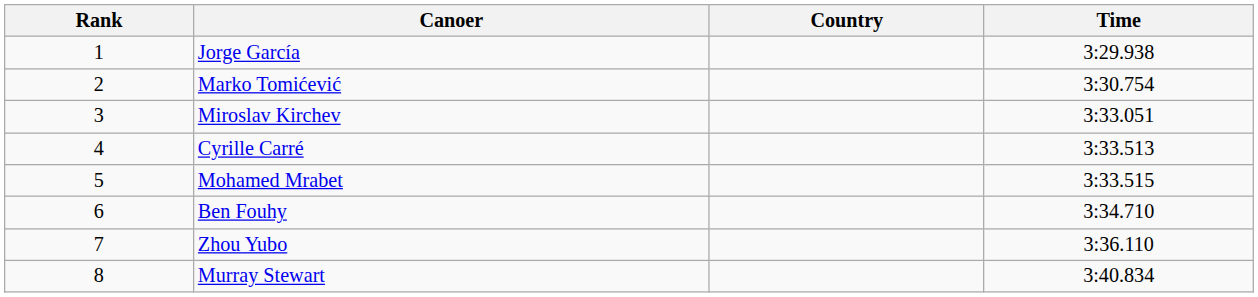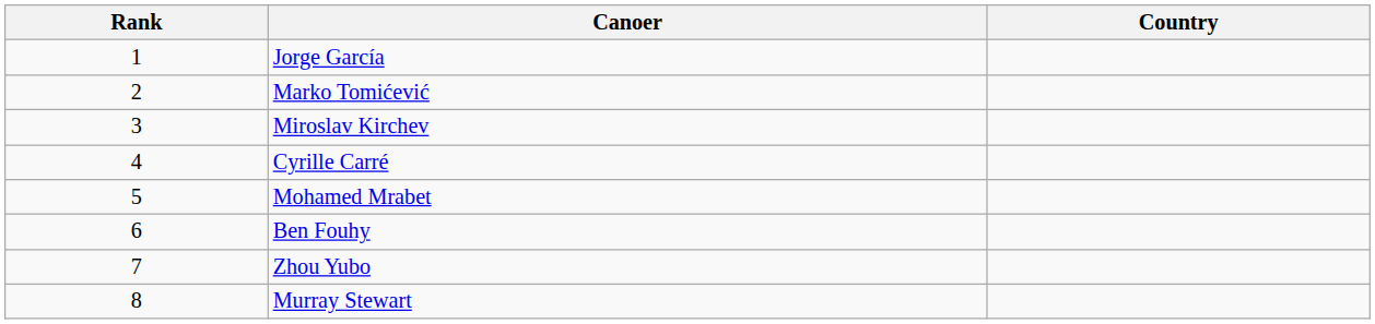- column: Time | 3:29.938 | 3:30.754 | 3:33.051 | 3:33.513 | 3:33.515 | 3:34.710 | 3:36.110 | 3:40.834
